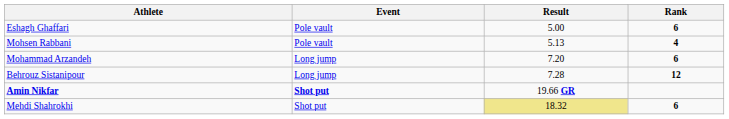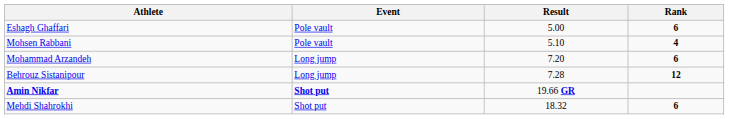Mohsen Rabbani | Result: 5.13 -> 5.10
Mehdi Shahrokhi | Result: khaki background -> no background
